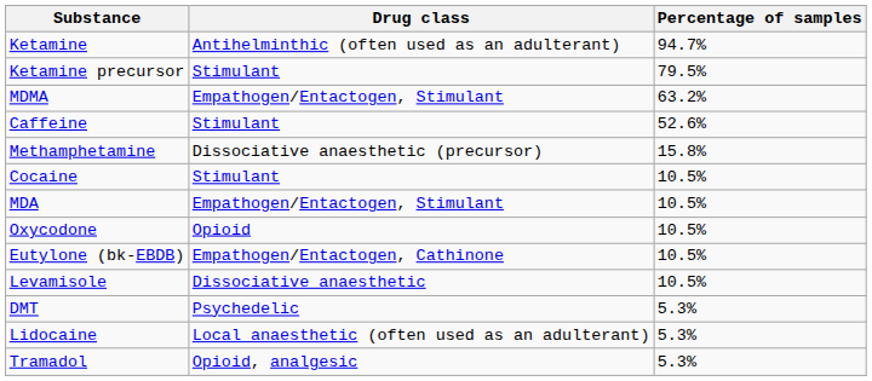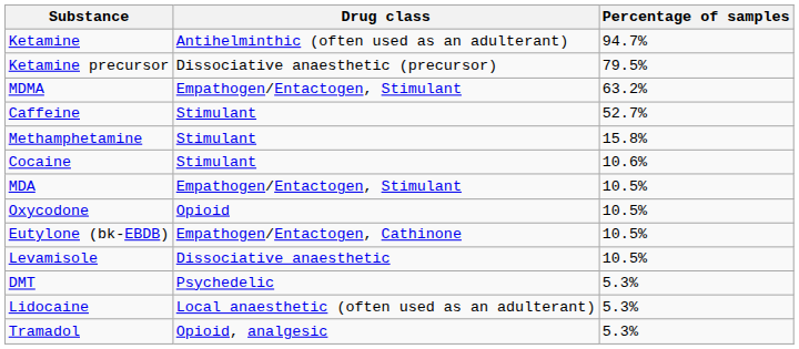Ketamine precursor | Drug class: Stimulant -> Dissociative anaesthetic (precursor)
Caffeine | Percentage of samples: 52.6% -> 52.7%
Methamphetamine | Drug class: Dissociative anaesthetic (precursor) -> Stimulant
Cocaine | Percentage of samples: 10.5% -> 10.6%
